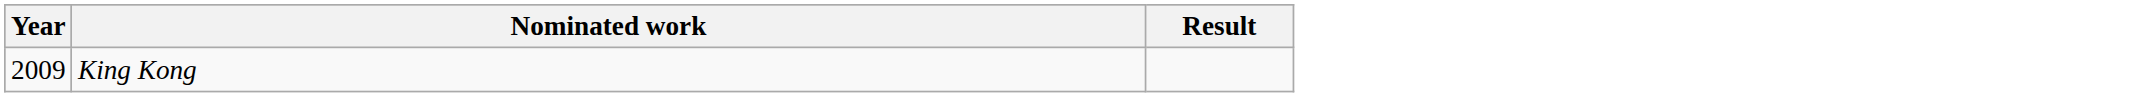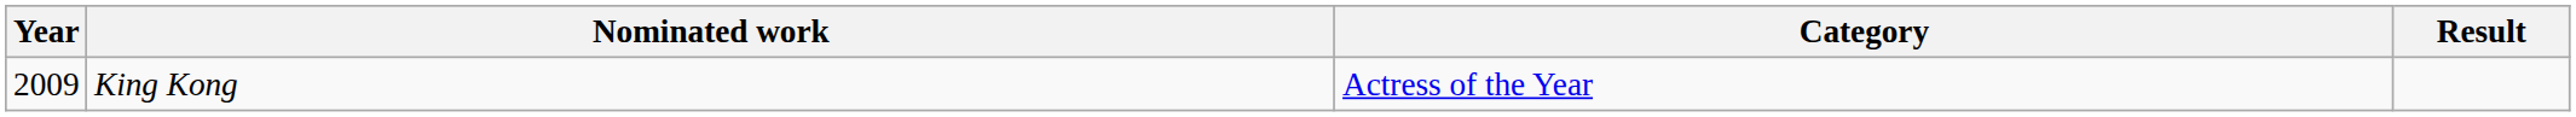+ column: Category | Actress of the Year
